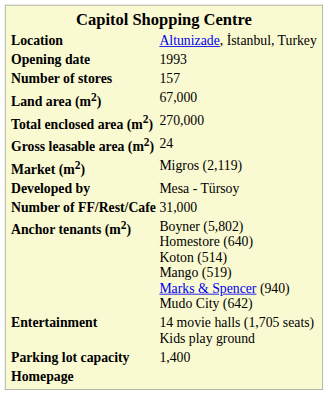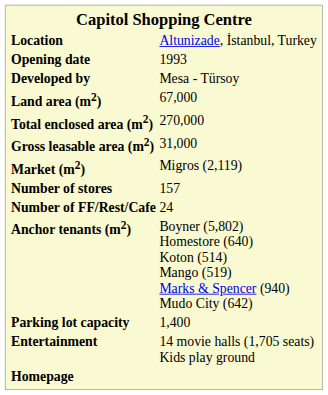rows swapped: Developed by <-> Number of stores
Gross leasable area (m2) | column 2: 24 -> 31,000
Number of FF/Rest/Cafe | column 2: 31,000 -> 24
rows swapped: Entertainment <-> Parking lot capacity
